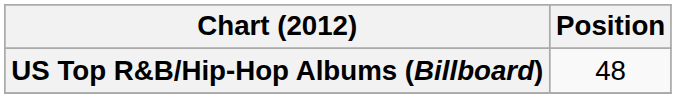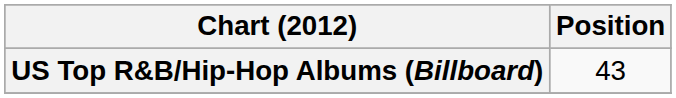US Top R&B/Hip-Hop Albums (Billboard) | Position: 48 -> 43
